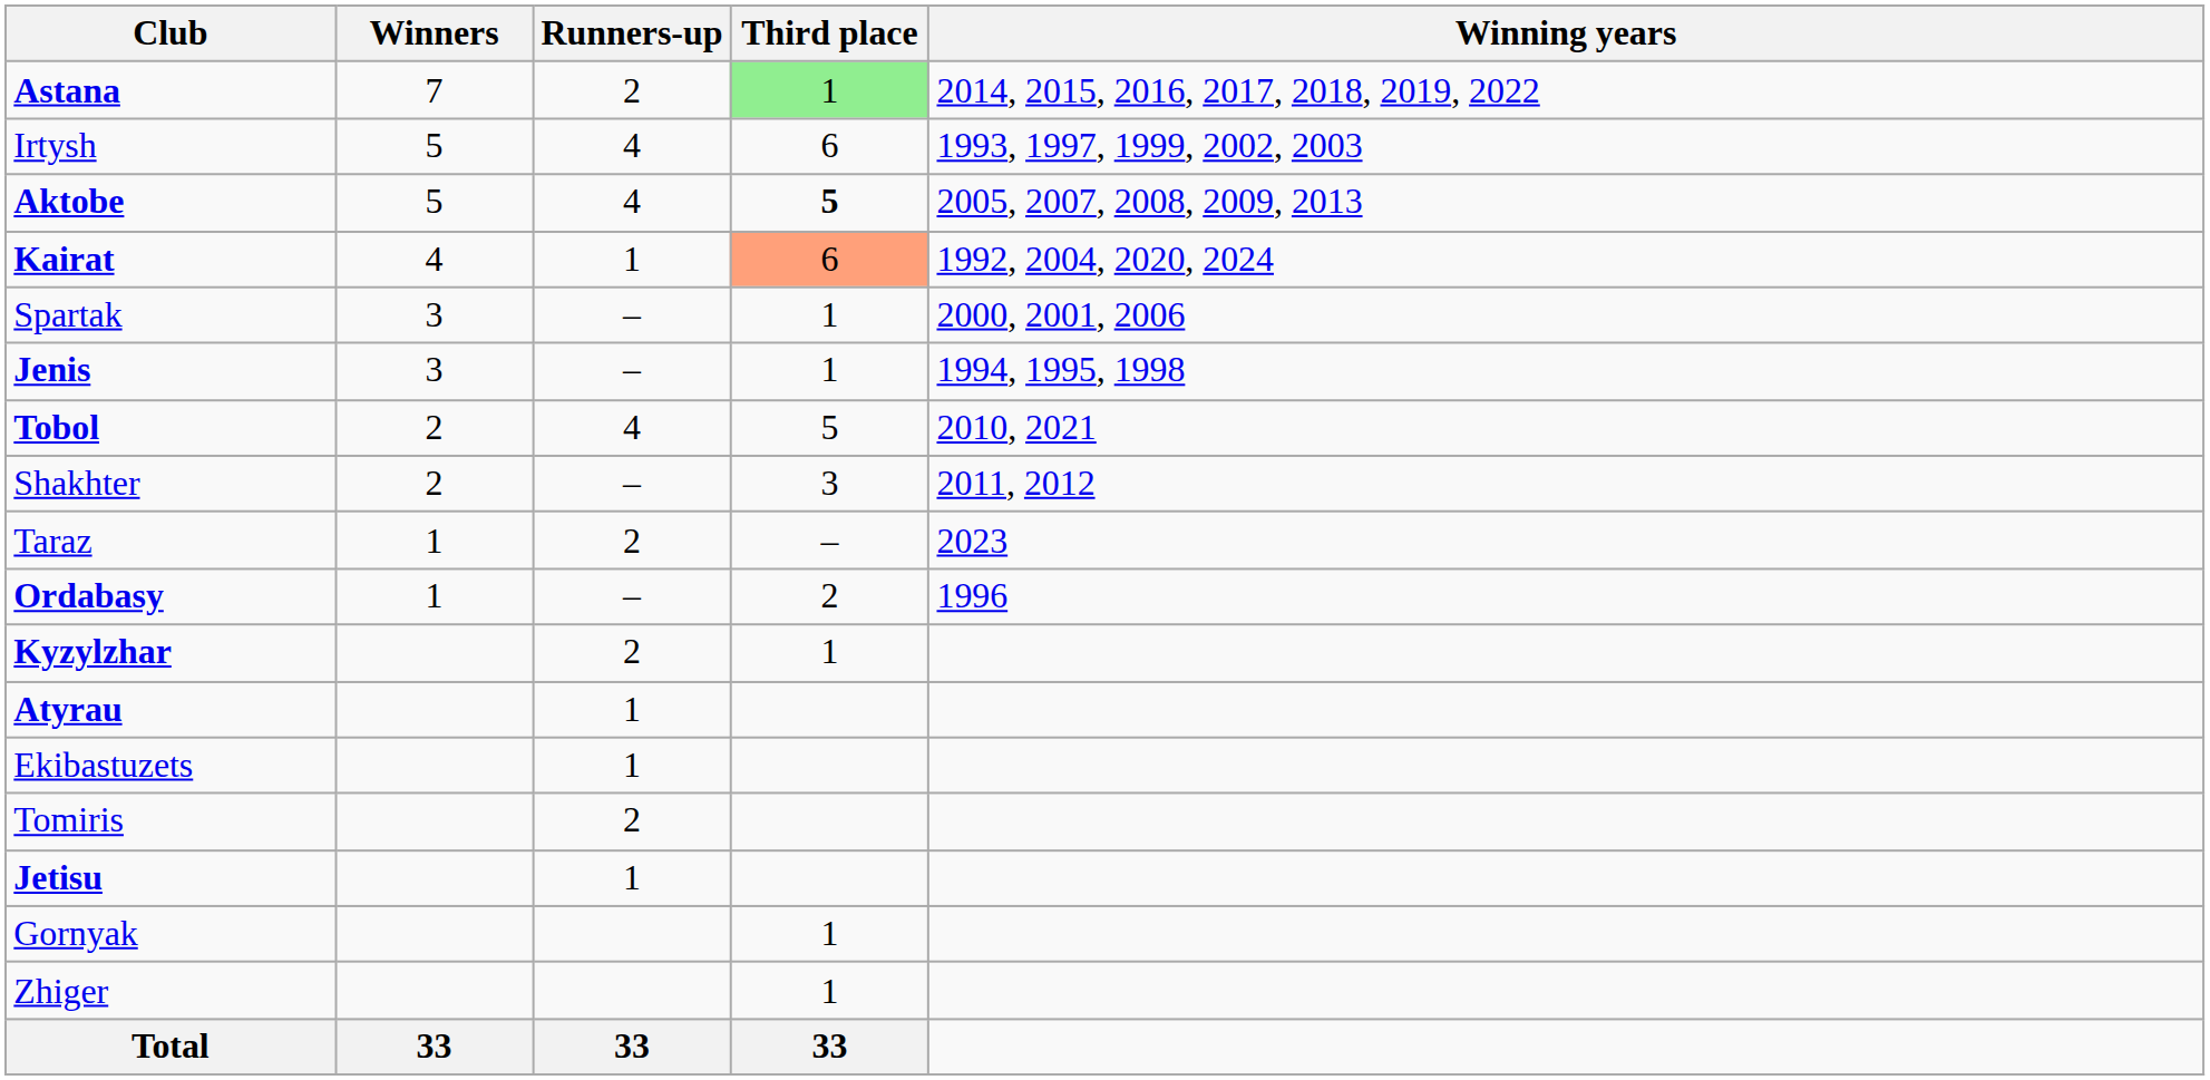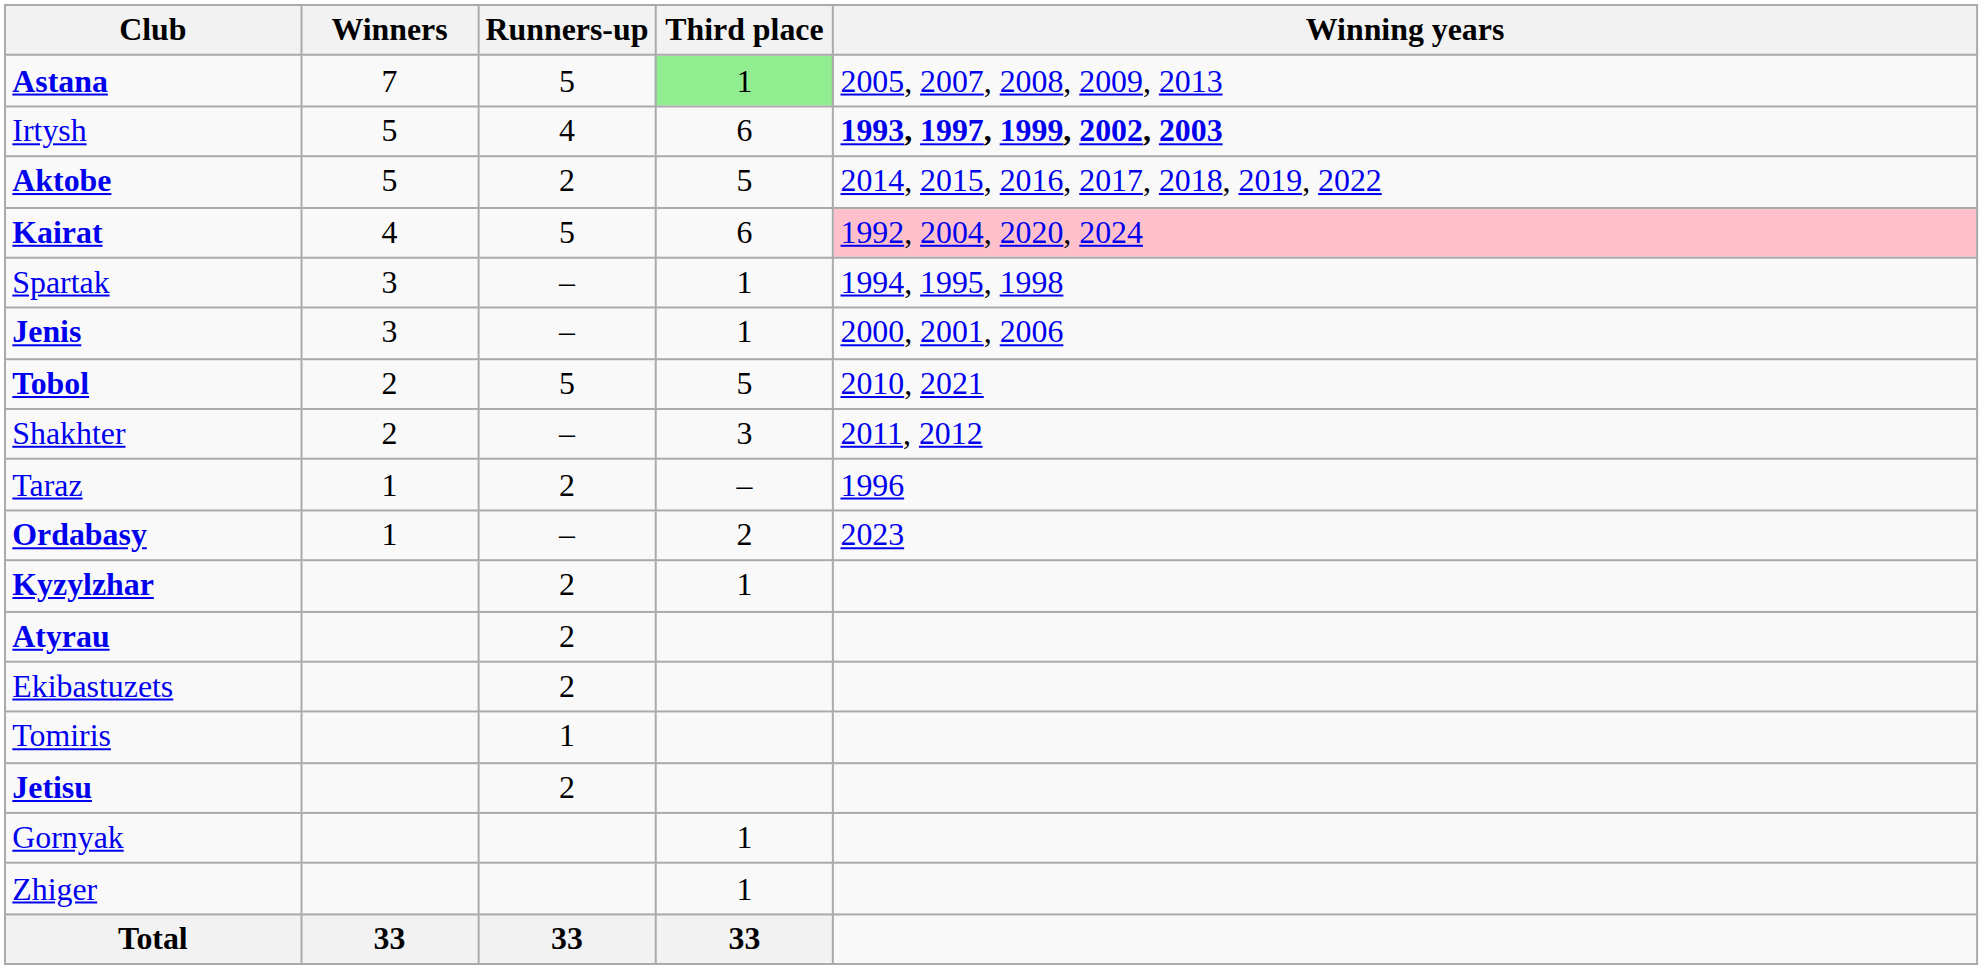Astana | Runners-up: 2 -> 5
Astana | Winning years: 2014, 2015, 2016, 2017, 2018, 2019, 2022 -> 2005, 2007, 2008, 2009, 2013
Irtysh | Winning years: normal -> bold
Aktobe | Runners-up: 4 -> 2
Aktobe | Third place: bold -> normal
Aktobe | Winning years: 2005, 2007, 2008, 2009, 2013 -> 2014, 2015, 2016, 2017, 2018, 2019, 2022
Kairat | Runners-up: 1 -> 5
Kairat | Third place: lightsalmon background -> no background
Kairat | Winning years: no background -> pink background
Spartak | Winning years: 2000, 2001, 2006 -> 1994, 1995, 1998
Jenis | Winning years: 1994, 1995, 1998 -> 2000, 2001, 2006
Tobol | Runners-up: 4 -> 5
Taraz | Winning years: 2023 -> 1996
Ordabasy | Winning years: 1996 -> 2023
Atyrau | Runners-up: 1 -> 2
Ekibastuzets | Runners-up: 1 -> 2
Tomiris | Runners-up: 2 -> 1
Jetisu | Runners-up: 1 -> 2
